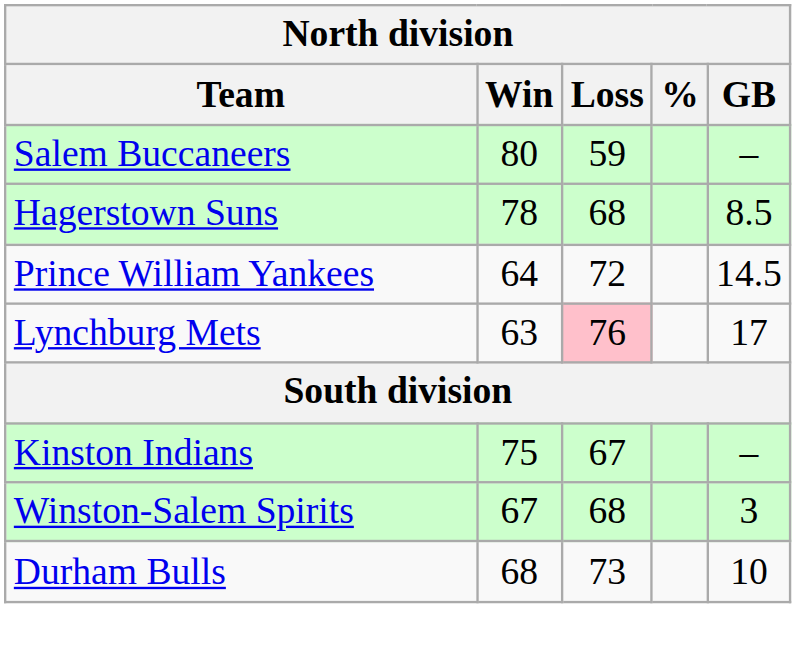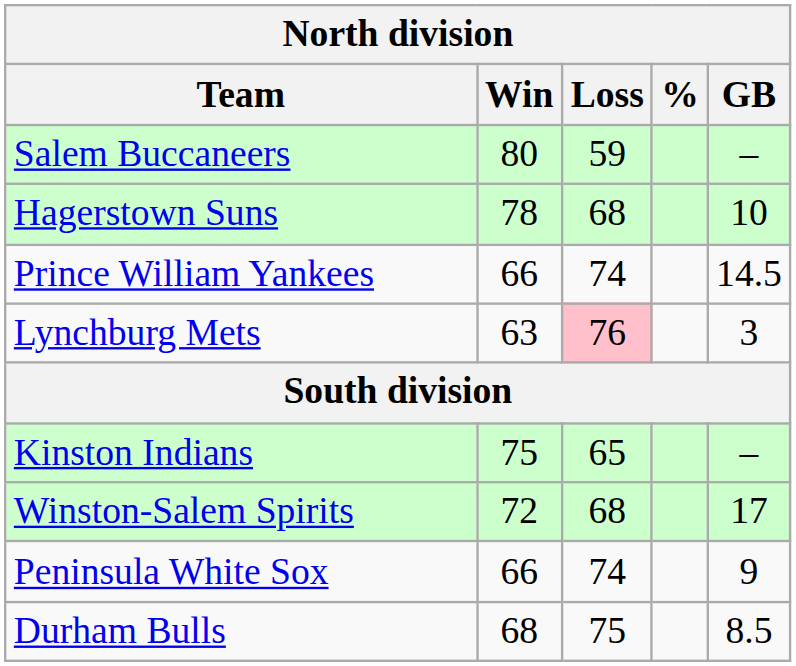Hagerstown Suns | GB: 8.5 -> 10
Prince William Yankees | Win: 64 -> 66
Prince William Yankees | Loss: 72 -> 74
Lynchburg Mets | GB: 17 -> 3
Kinston Indians | Loss: 67 -> 65
Winston-Salem Spirits | Win: 67 -> 72
Winston-Salem Spirits | GB: 3 -> 17
+ row: Peninsula White Sox | 66 | 74 | 9
Durham Bulls | Loss: 73 -> 75
Durham Bulls | GB: 10 -> 8.5
